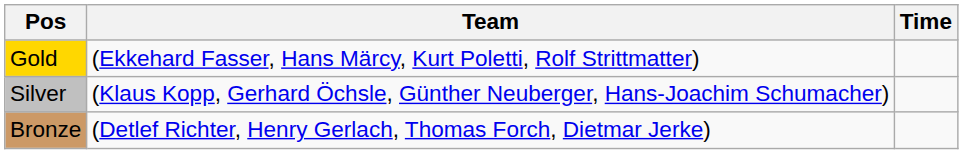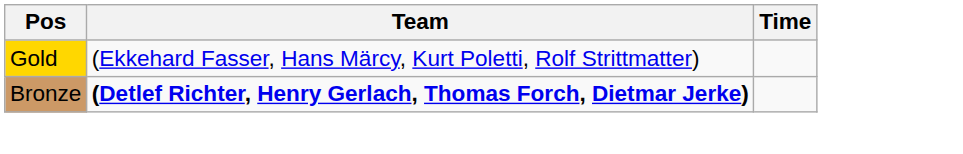- row: Silver | (Klaus Kopp, Gerhard Öchsle, Günther Neuberger, Hans-Joachim Schumacher)
Bronze | Team: normal -> bold
